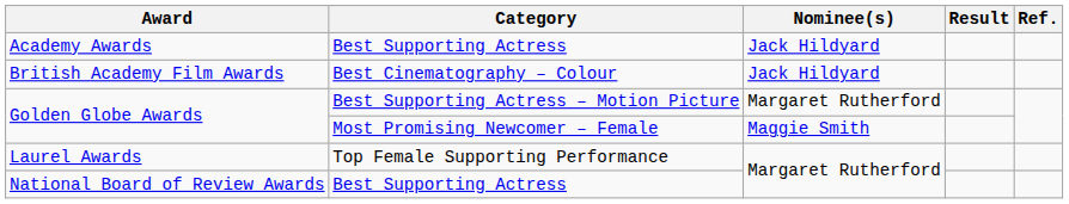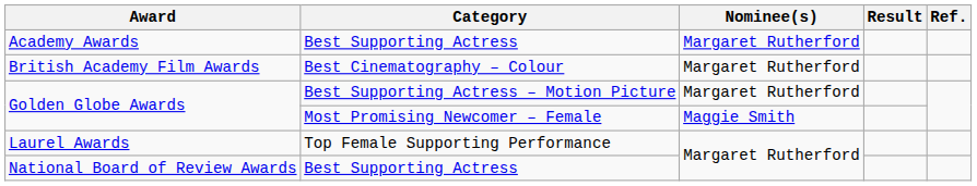Academy Awards | Nominee(s): Jack Hildyard -> Margaret Rutherford
British Academy Film Awards | Nominee(s): Jack Hildyard -> Margaret Rutherford
